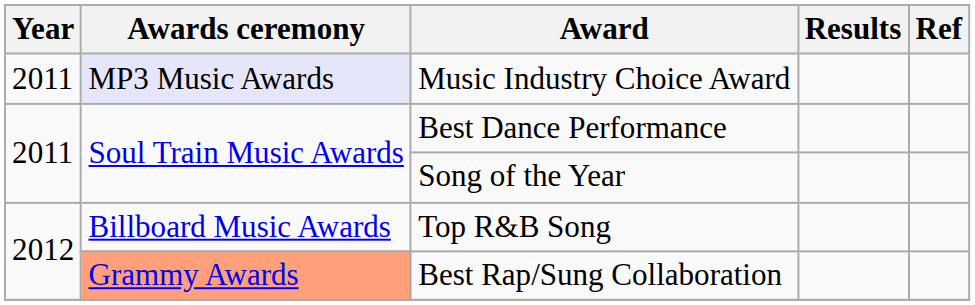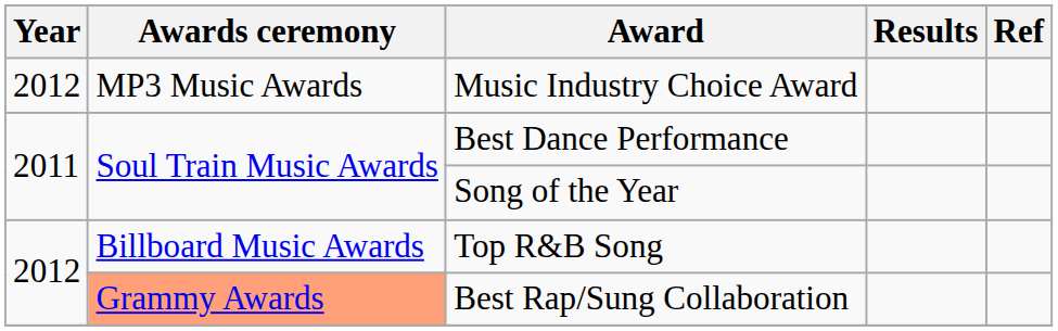Music Industry Choice Award | Year: 2011 -> 2012
Music Industry Choice Award | Awards ceremony: lavender background -> no background
